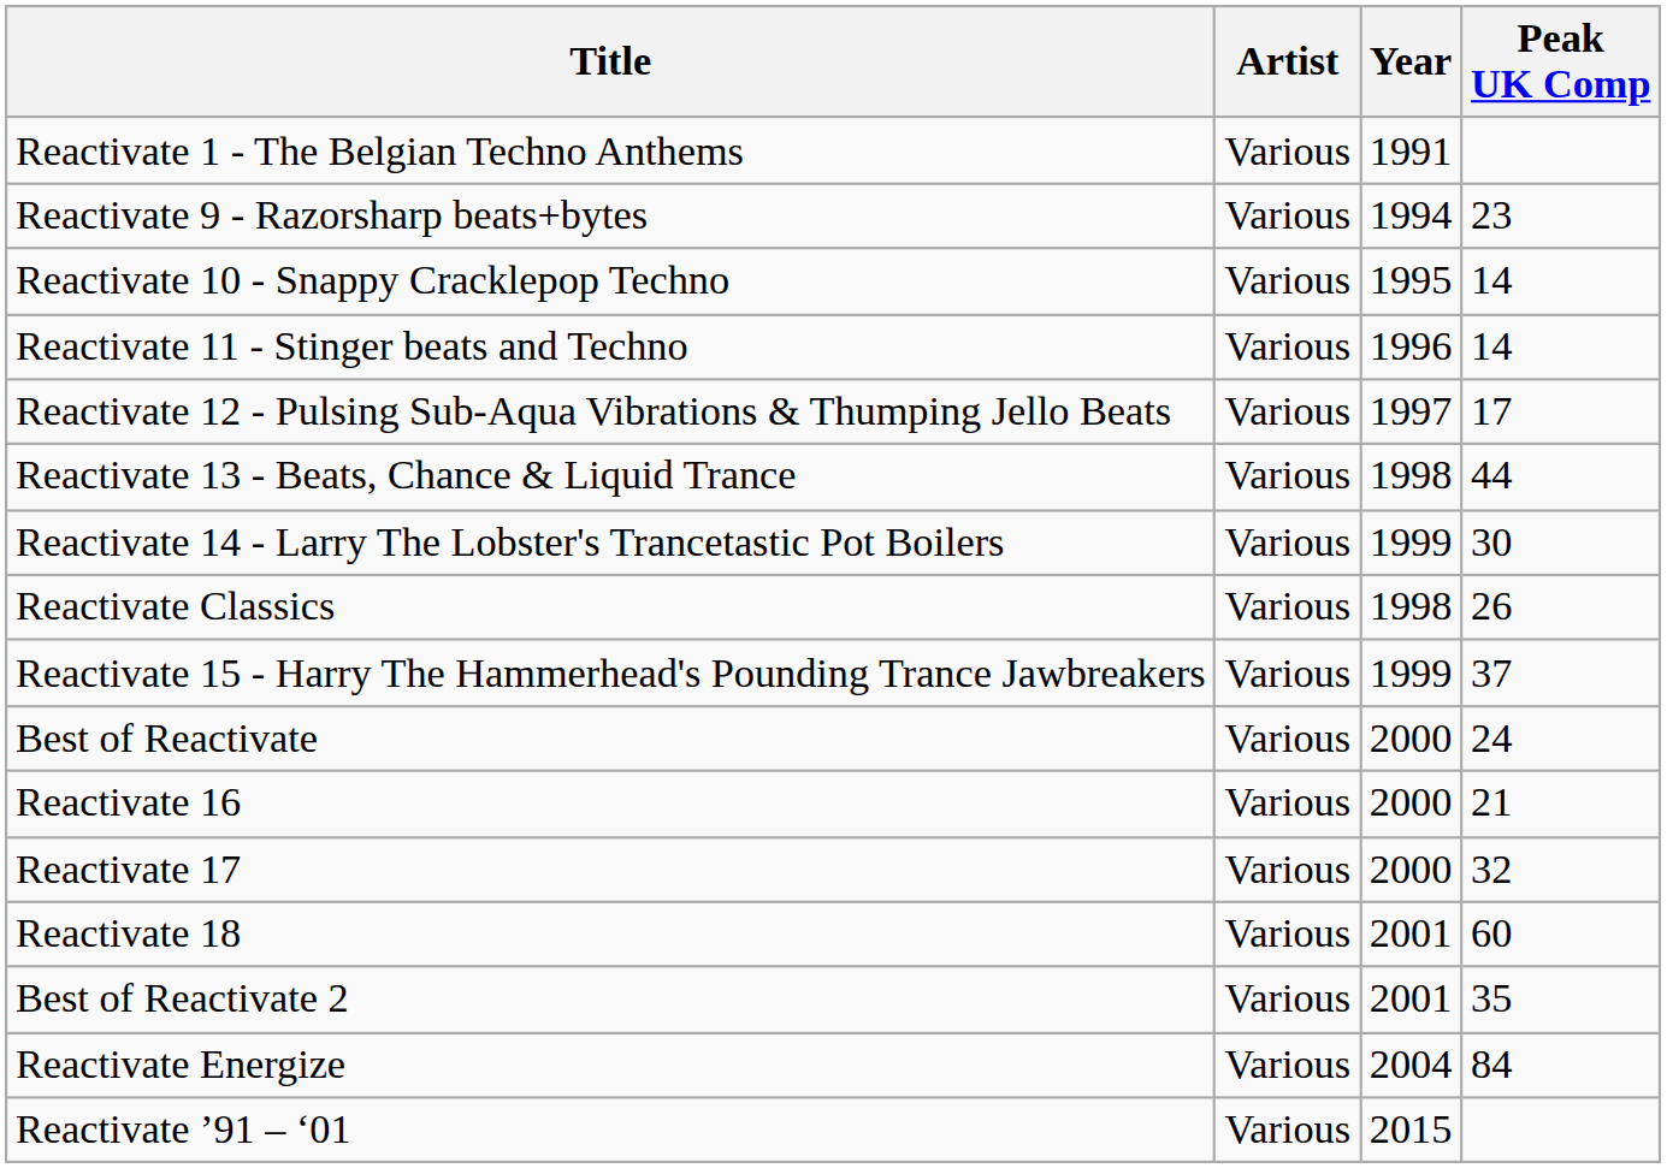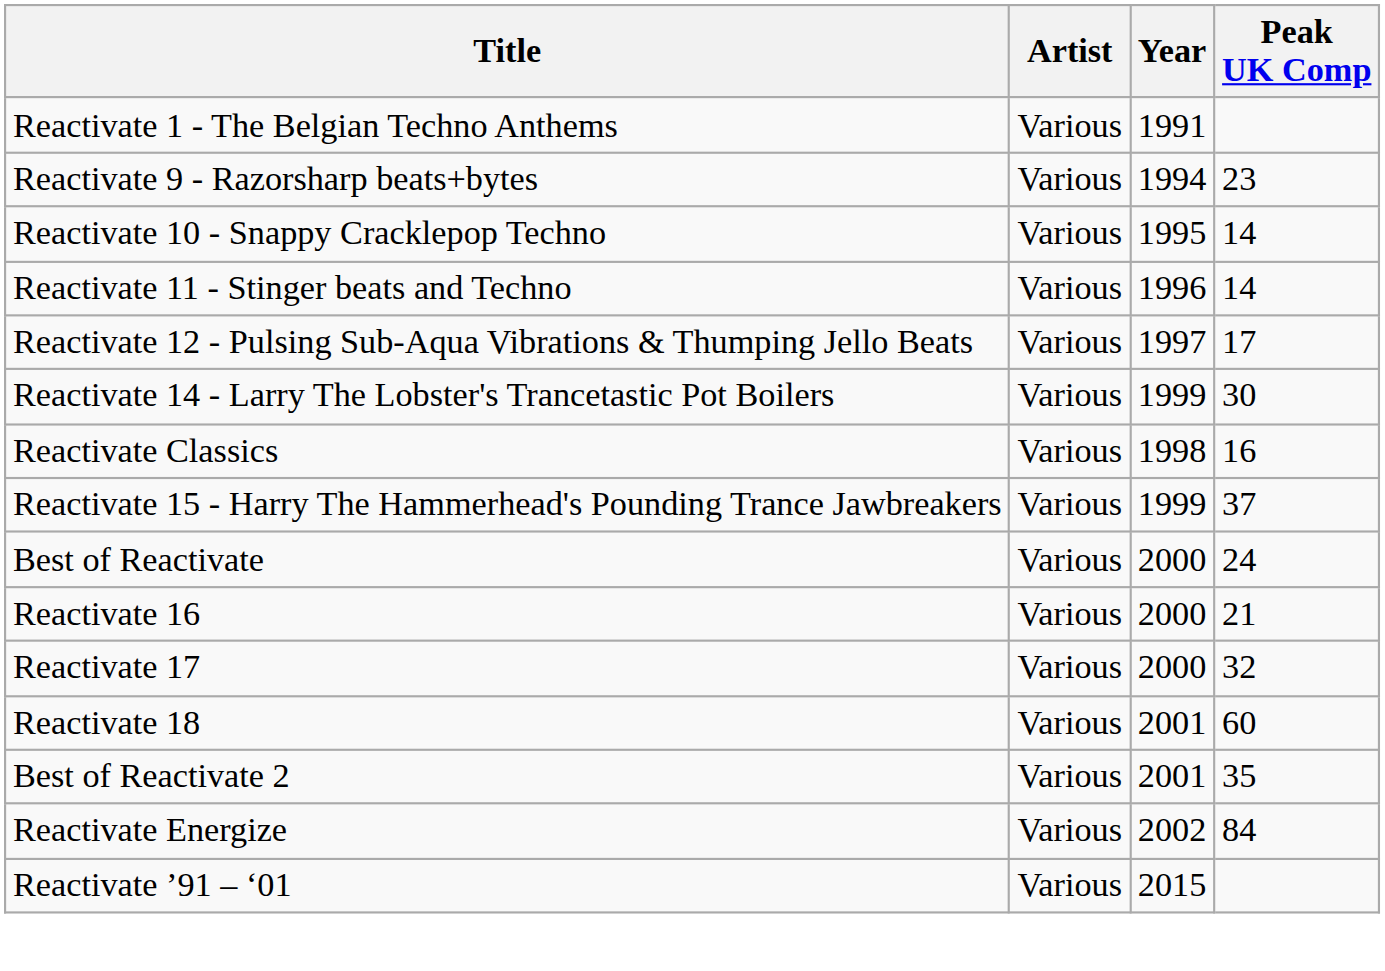- row: Reactivate 13 - Beats, Chance & Liquid Trance | Various | 1998 | 44
Reactivate Classics | Peak UK Comp: 26 -> 16
Reactivate Energize | Year: 2004 -> 2002
